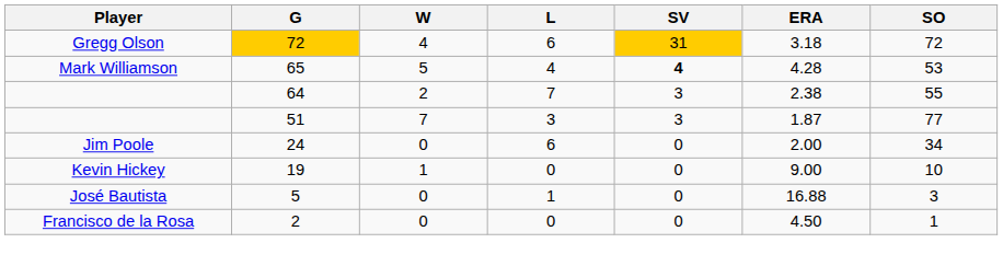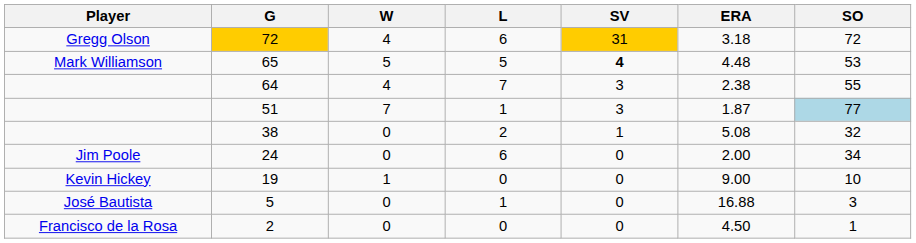65 | L: 4 -> 5
65 | ERA: 4.28 -> 4.48
64 | W: 2 -> 4
51 | L: 3 -> 1
51 | SO: no background -> lightblue background
+ row: 38 | 0 | 2 | 1 | 5.08 | 32
